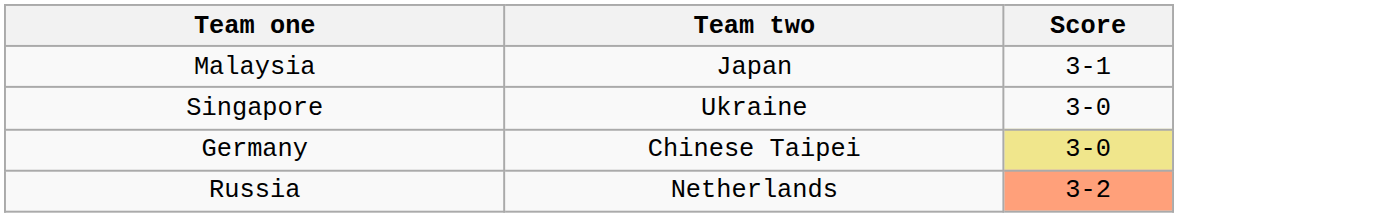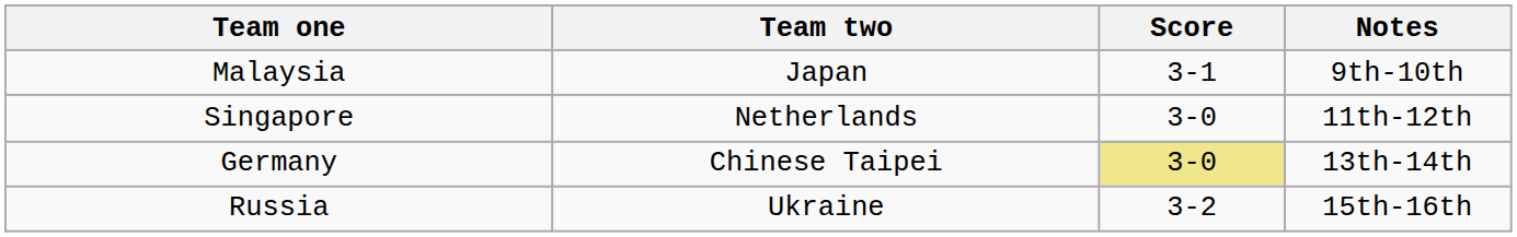+ column: Notes | 9th-10th | 11th-12th | 13th-14th | 15th-16th
Singapore | Team two: Ukraine -> Netherlands
Russia | Team two: Netherlands -> Ukraine
Russia | Score: lightsalmon background -> no background
